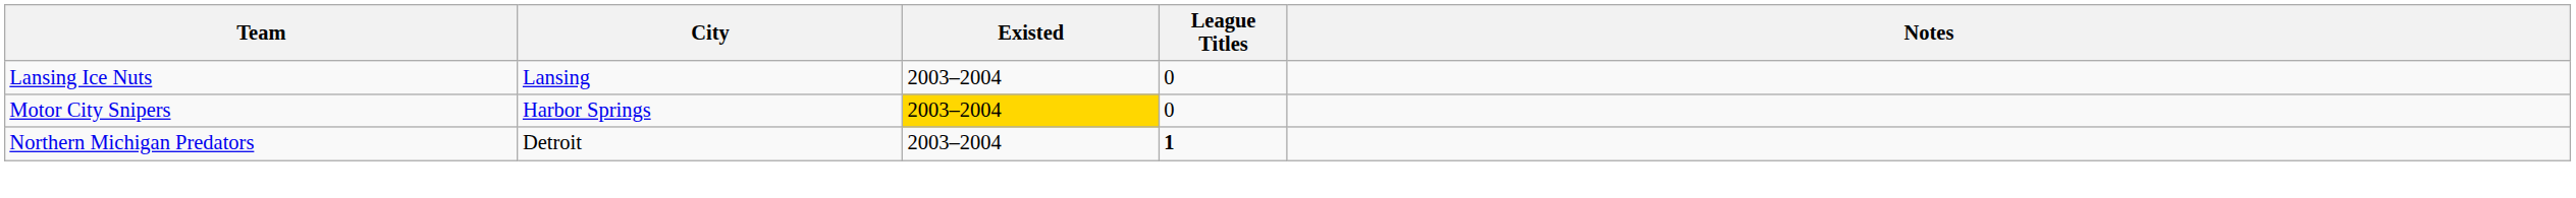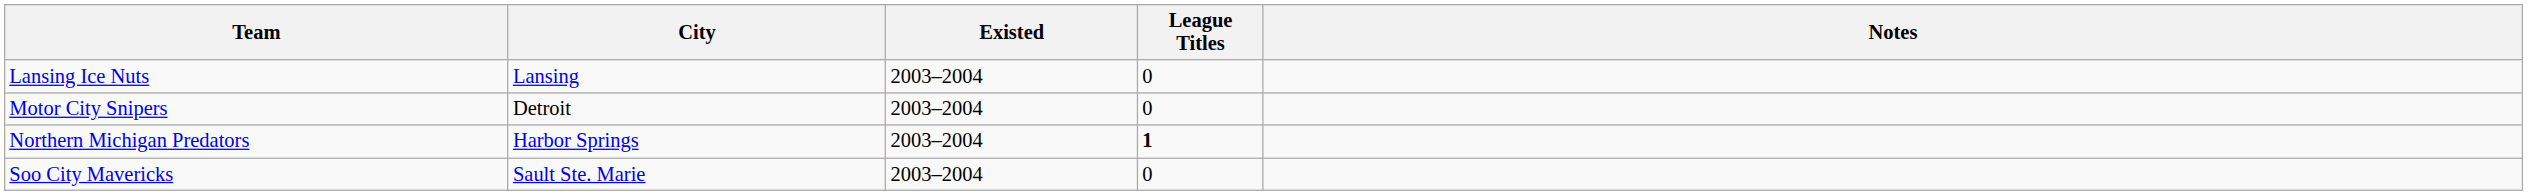Motor City Snipers | City: Harbor Springs -> Detroit
Motor City Snipers | Existed: gold background -> no background
Northern Michigan Predators | City: Detroit -> Harbor Springs
+ row: Soo City Mavericks | Sault Ste. Marie | 2003–2004 | 0
